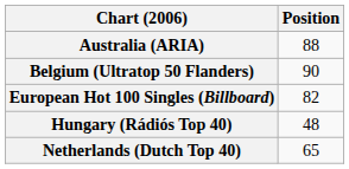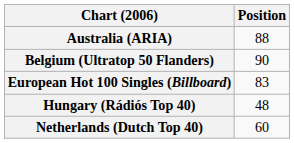European Hot 100 Singles (Billboard) | Position: 82 -> 83
Netherlands (Dutch Top 40) | Position: 65 -> 60
